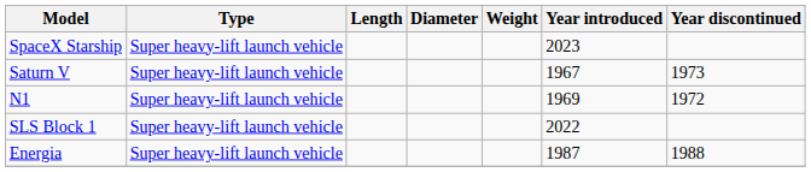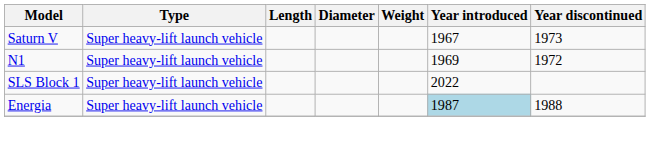- row: SpaceX Starship | Super heavy-lift launch vehicle | 2023
Energia | Year introduced: no background -> lightblue background
